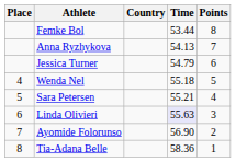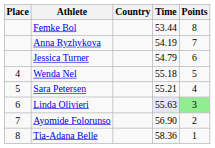Anna Ryzhykova | Time: 54.13 -> 54.19
Linda Olivieri | Points: no background -> lightgreen background
